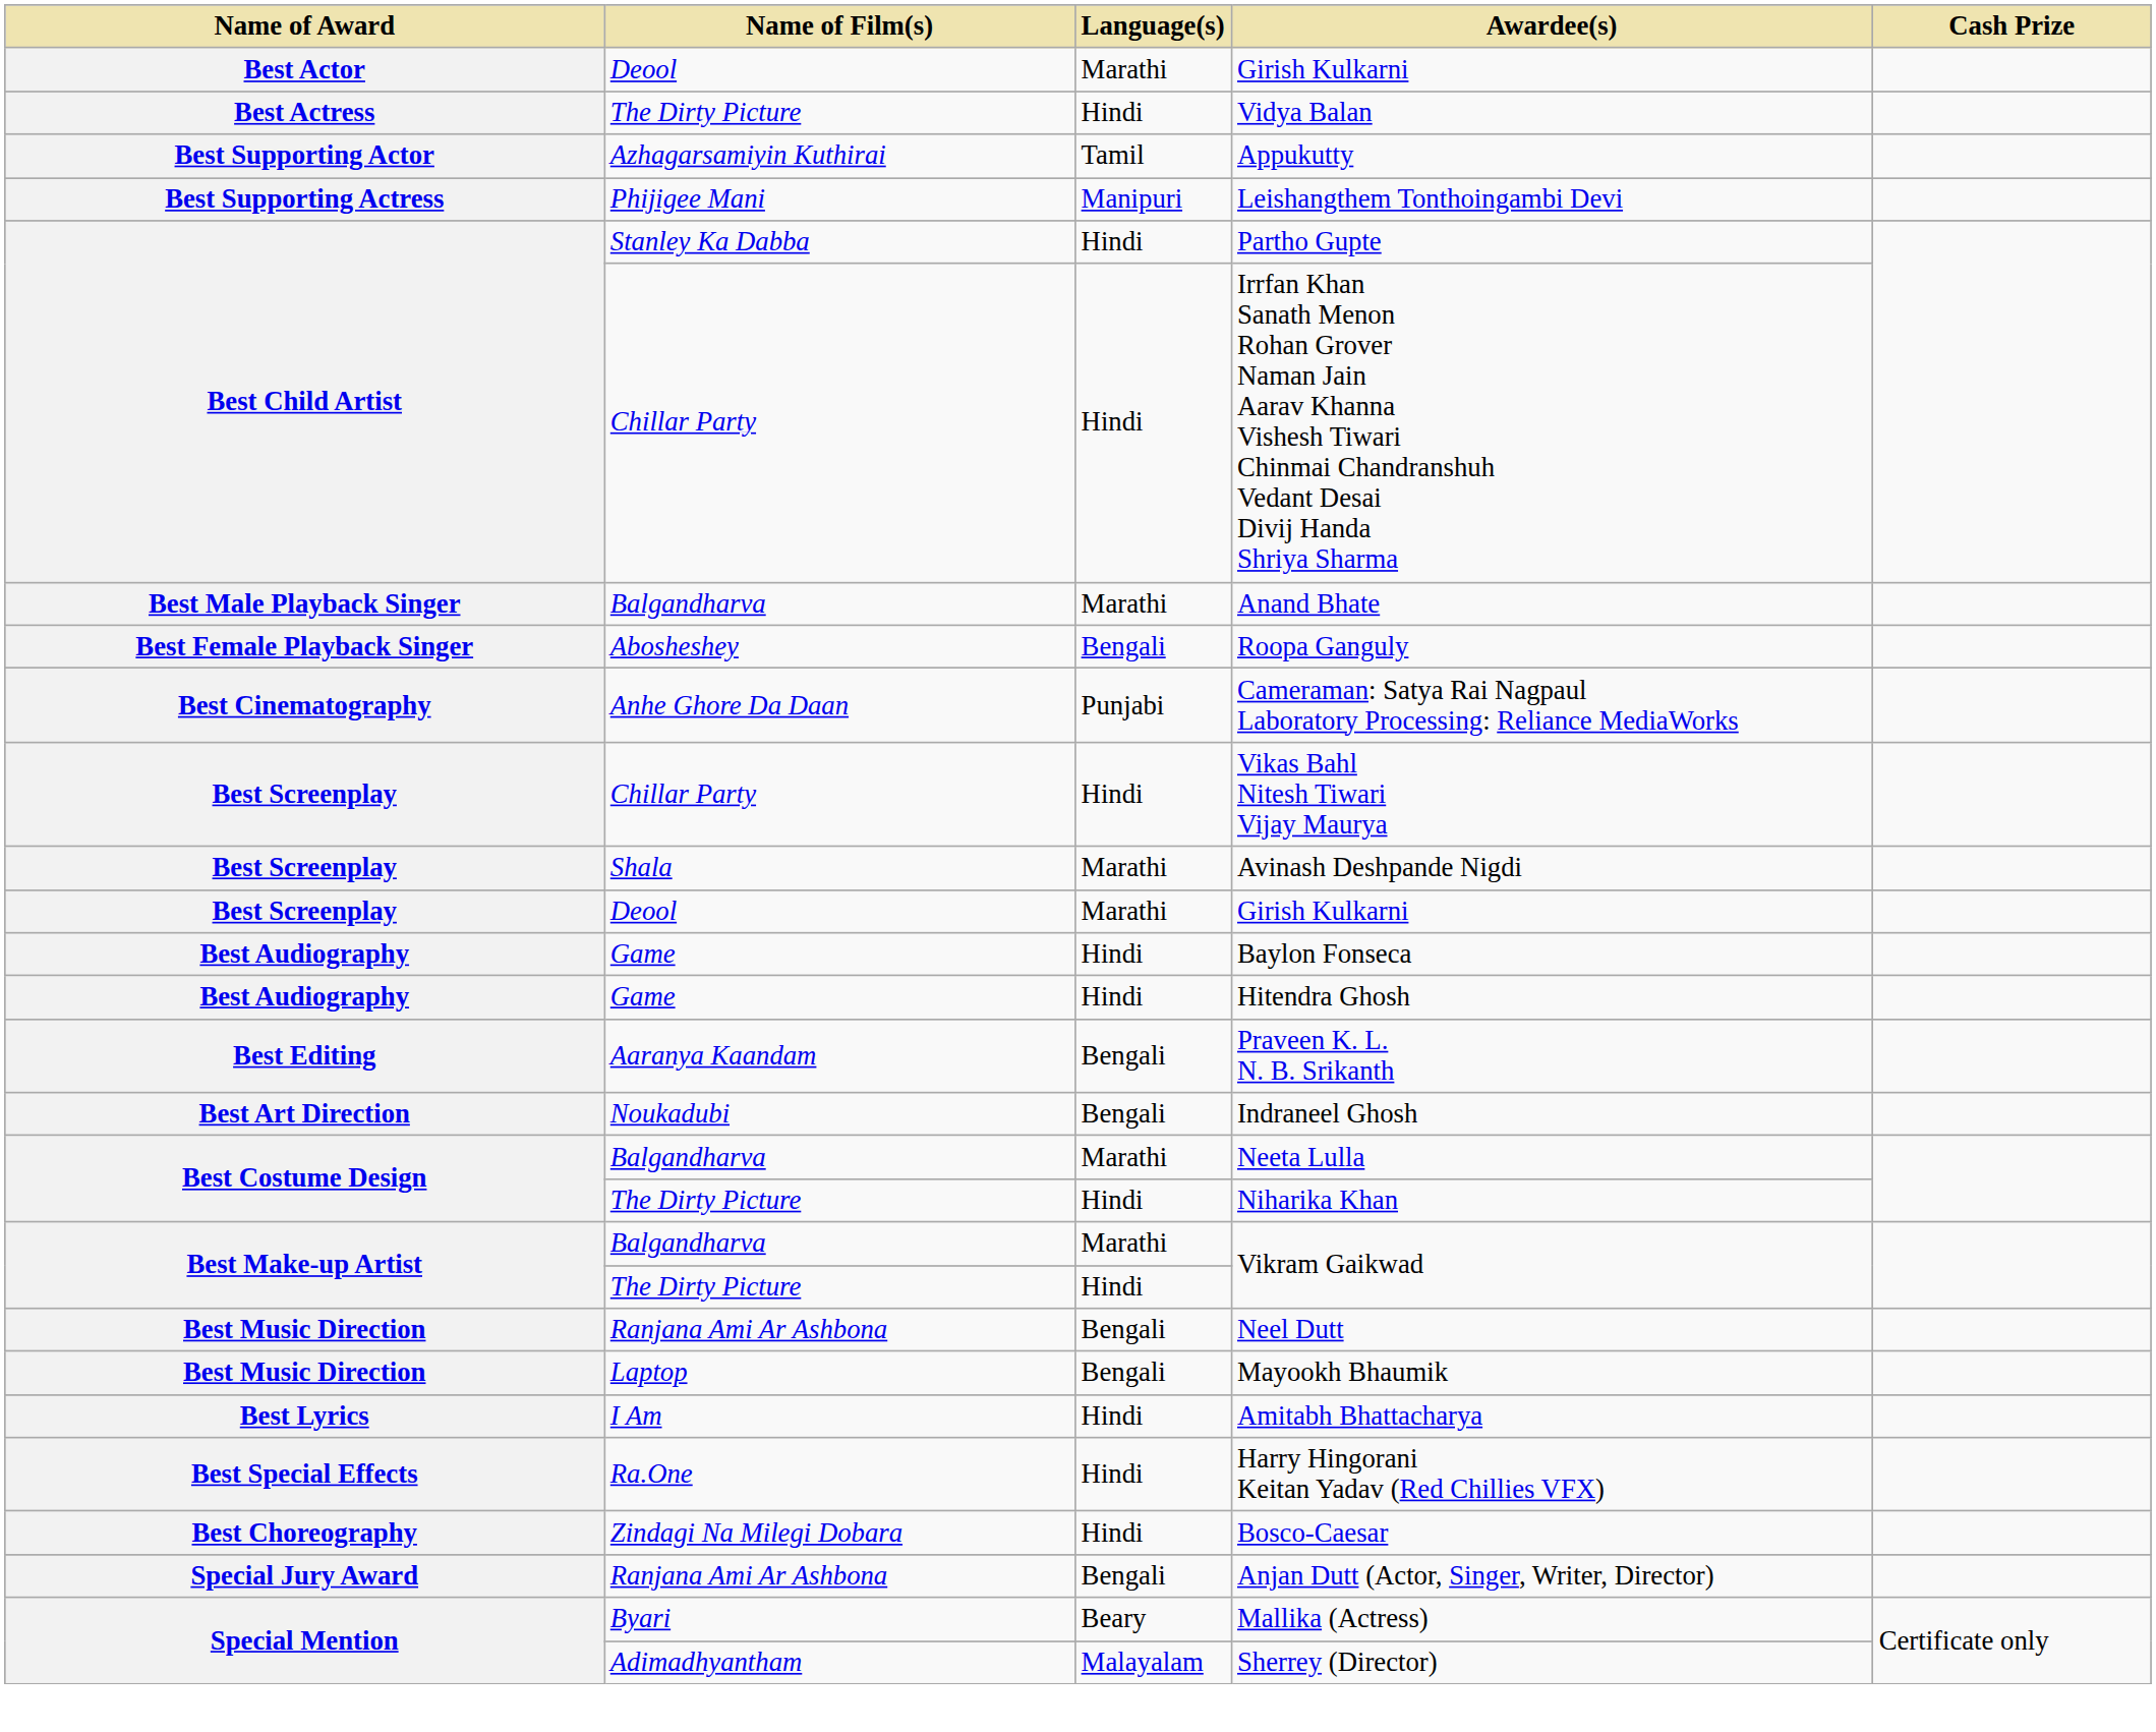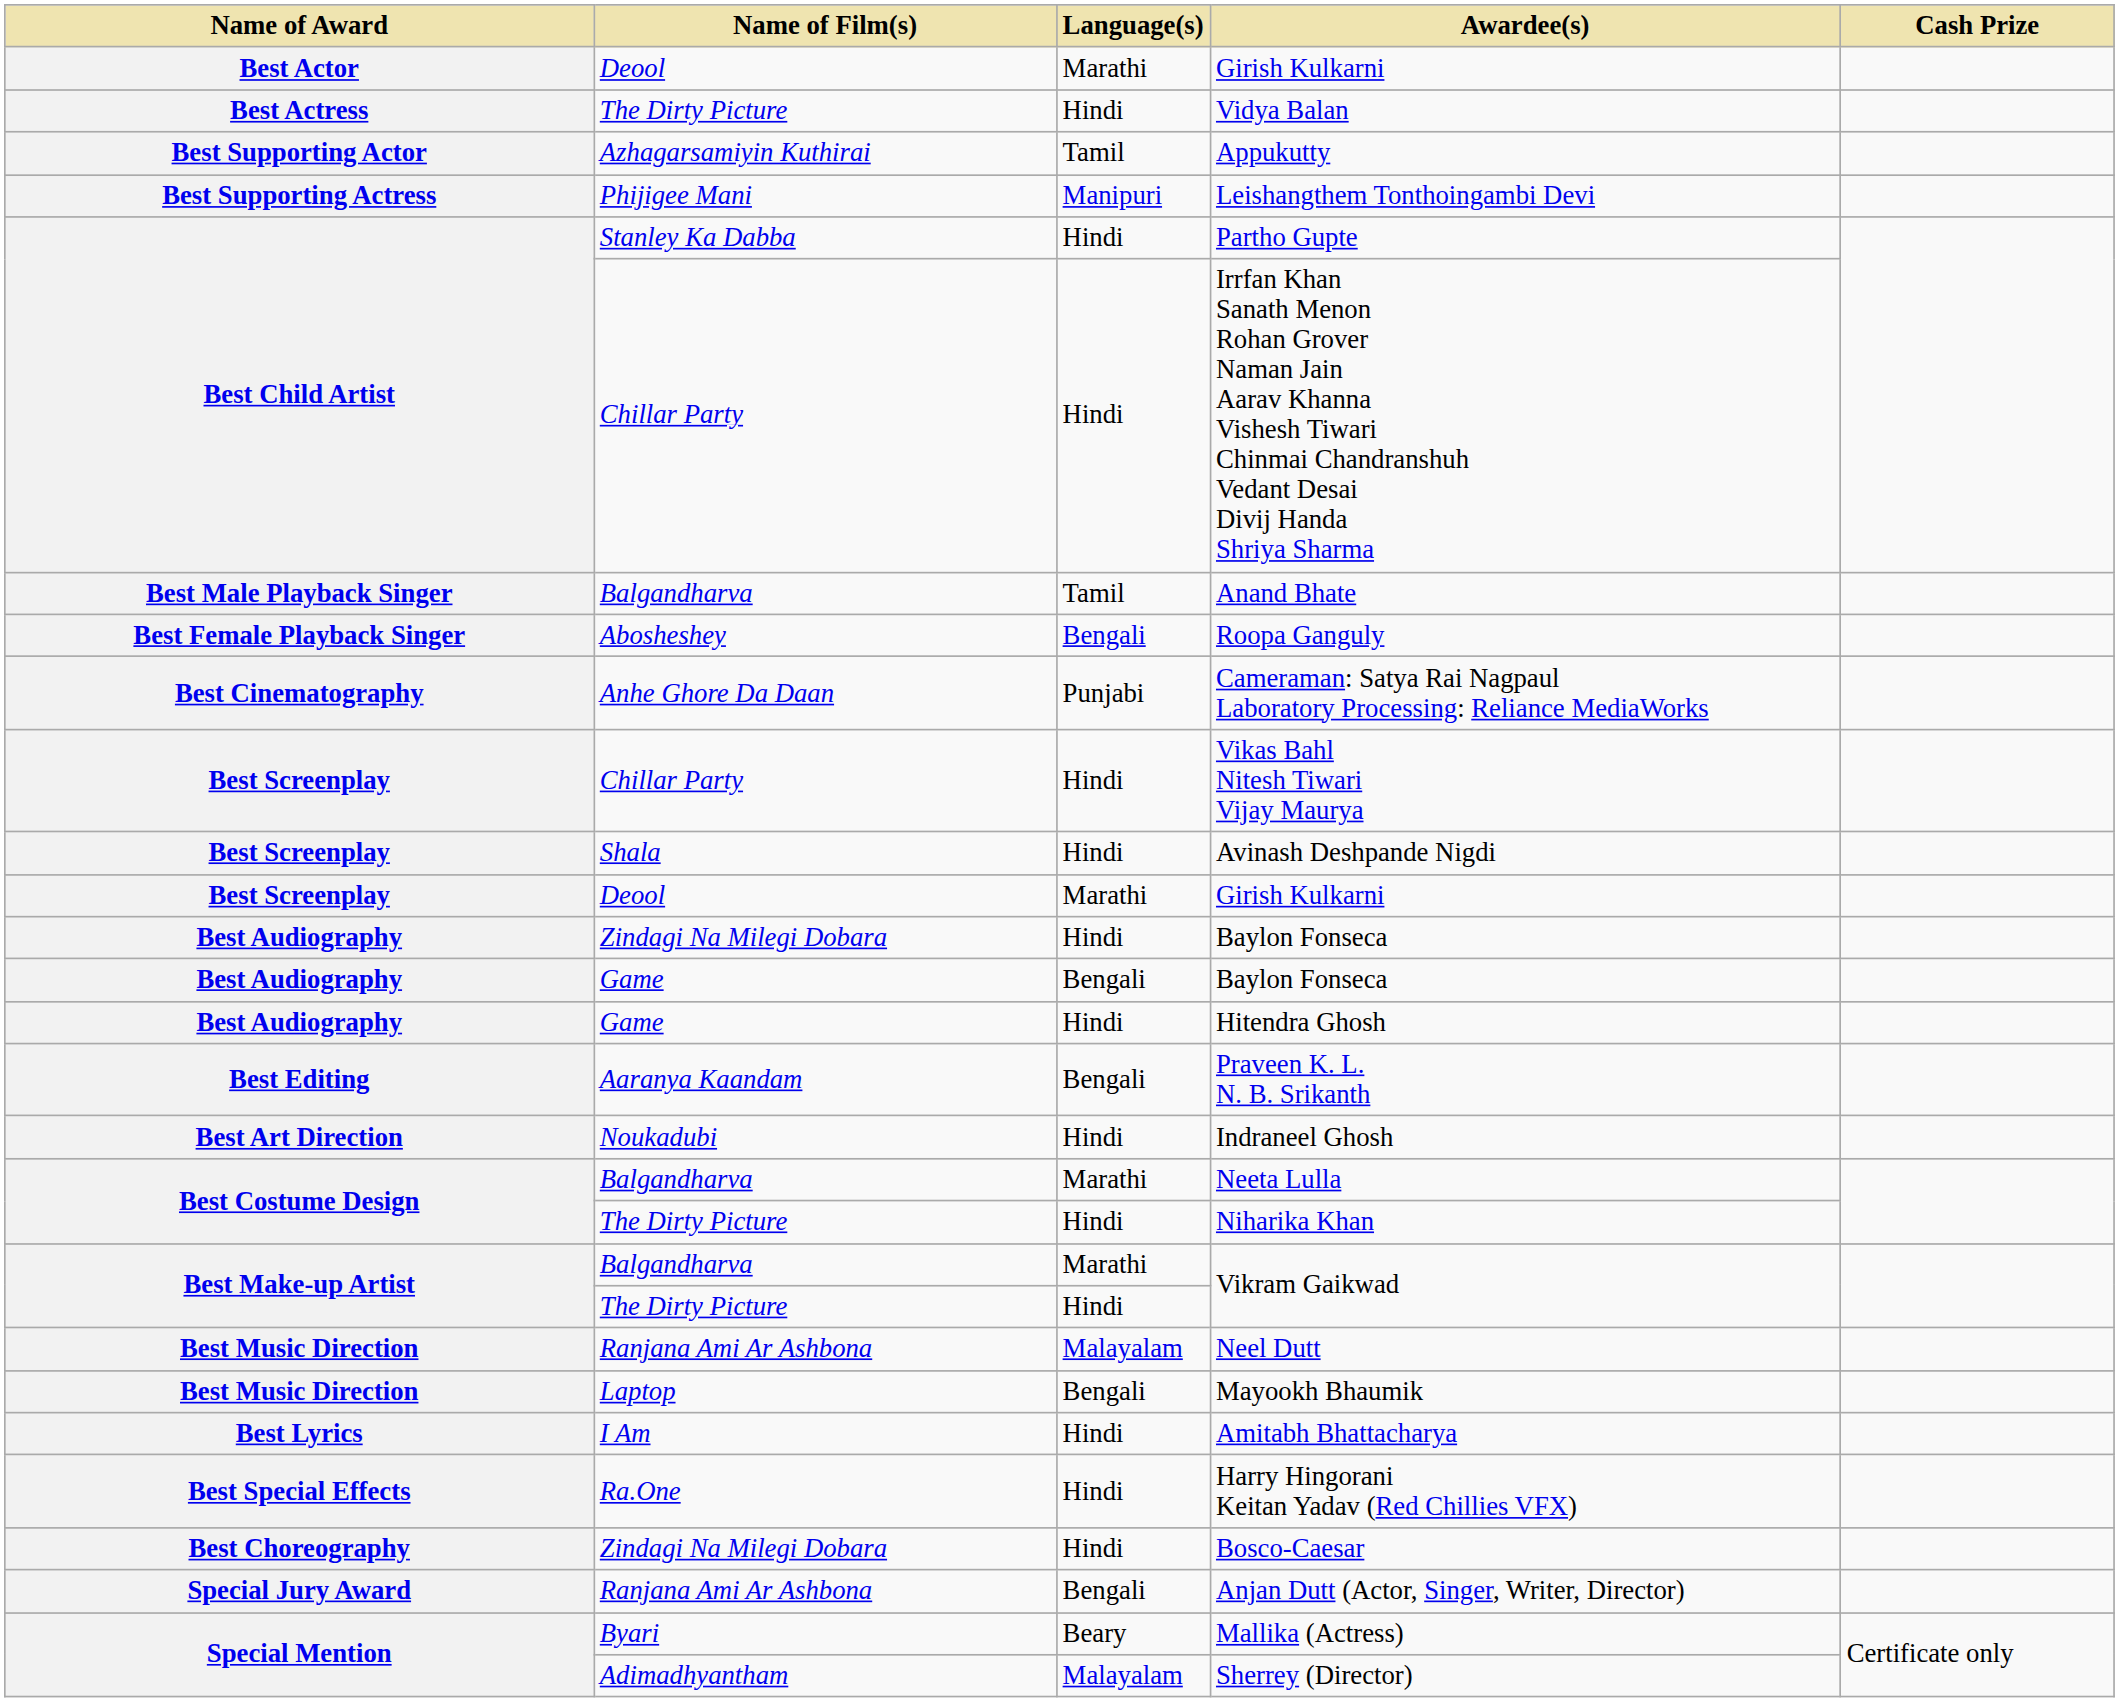Anand Bhate | Language(s): Marathi -> Tamil
Avinash Deshpande Nigdi | Language(s): Marathi -> Hindi
+ row: Best Audiography | Zindagi Na Milegi Dobara | Hindi | Baylon Fonseca
Game / Baylon Fonseca | Language(s): Hindi -> Bengali
Indraneel Ghosh | Language(s): Bengali -> Hindi
Neel Dutt | Language(s): Bengali -> Malayalam
